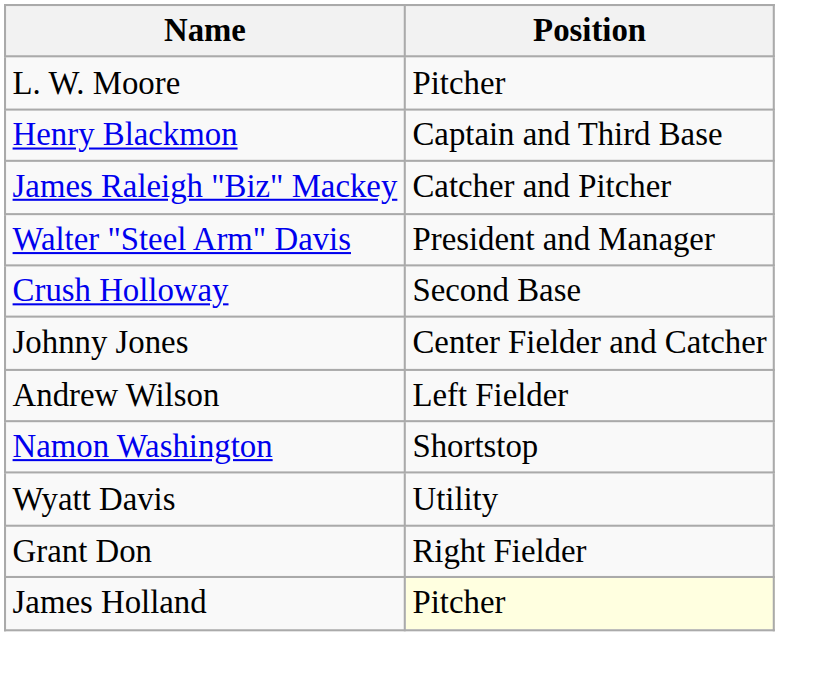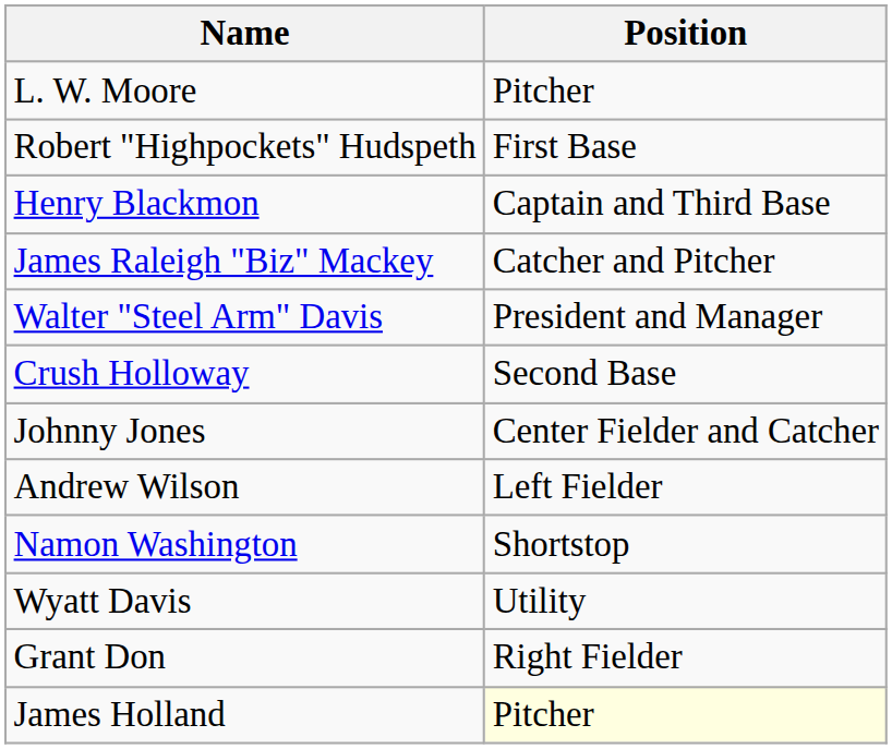+ row: Robert "Highpockets" Hudspeth | First Base
